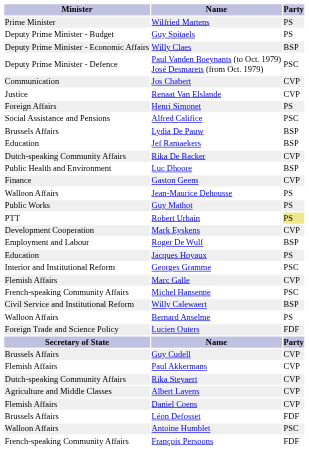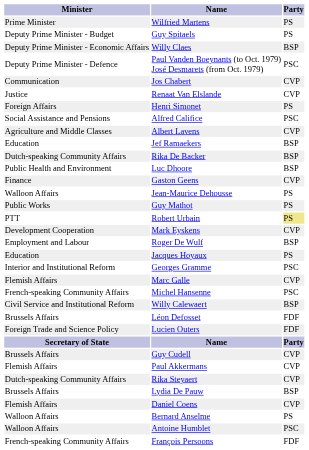rows swapped: Albert Lavens <-> Lydia De Pauw
Rika De Backer | Party: CVP -> BSP
rows swapped: Léon Defosset <-> Bernard Anselme
